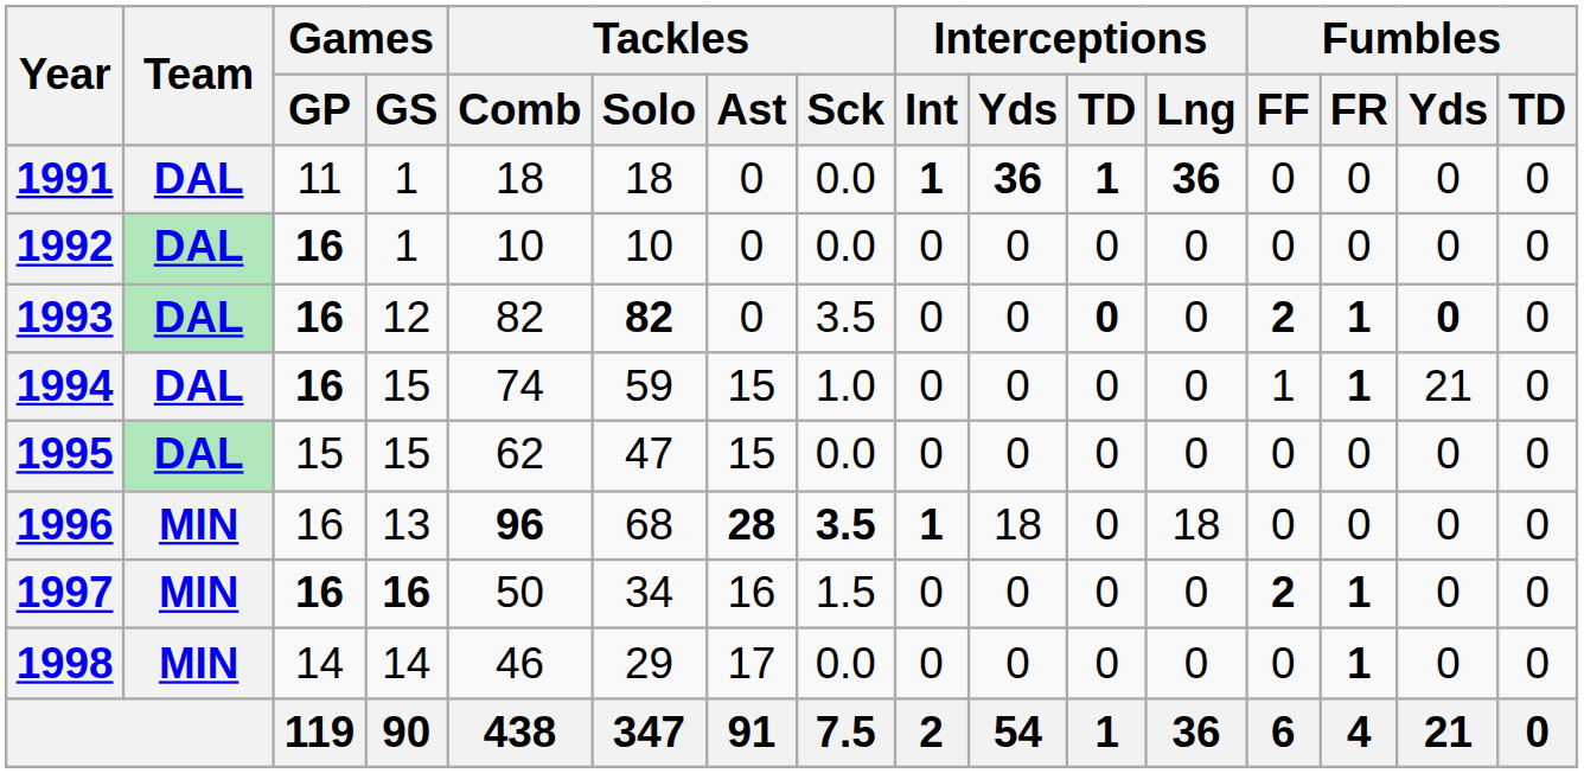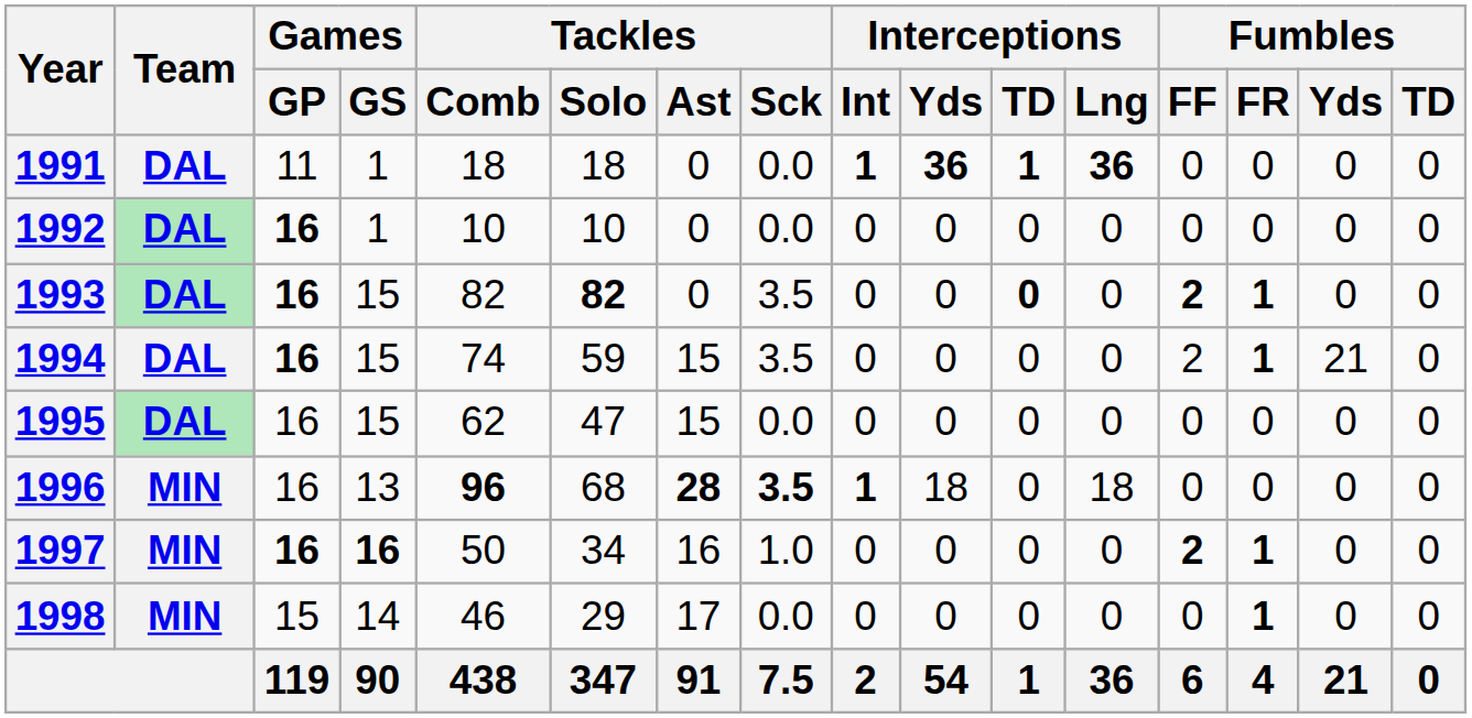1993 | Games / GS: 12 -> 15
1993 | Fumbles / Yds: bold -> normal
1994 | Tackles / Sck: 1.0 -> 3.5
1994 | Fumbles / FF: 1 -> 2
1995 | Games / GP: 15 -> 16
1997 | Tackles / Sck: 1.5 -> 1.0
1998 | Games / GP: 14 -> 15
